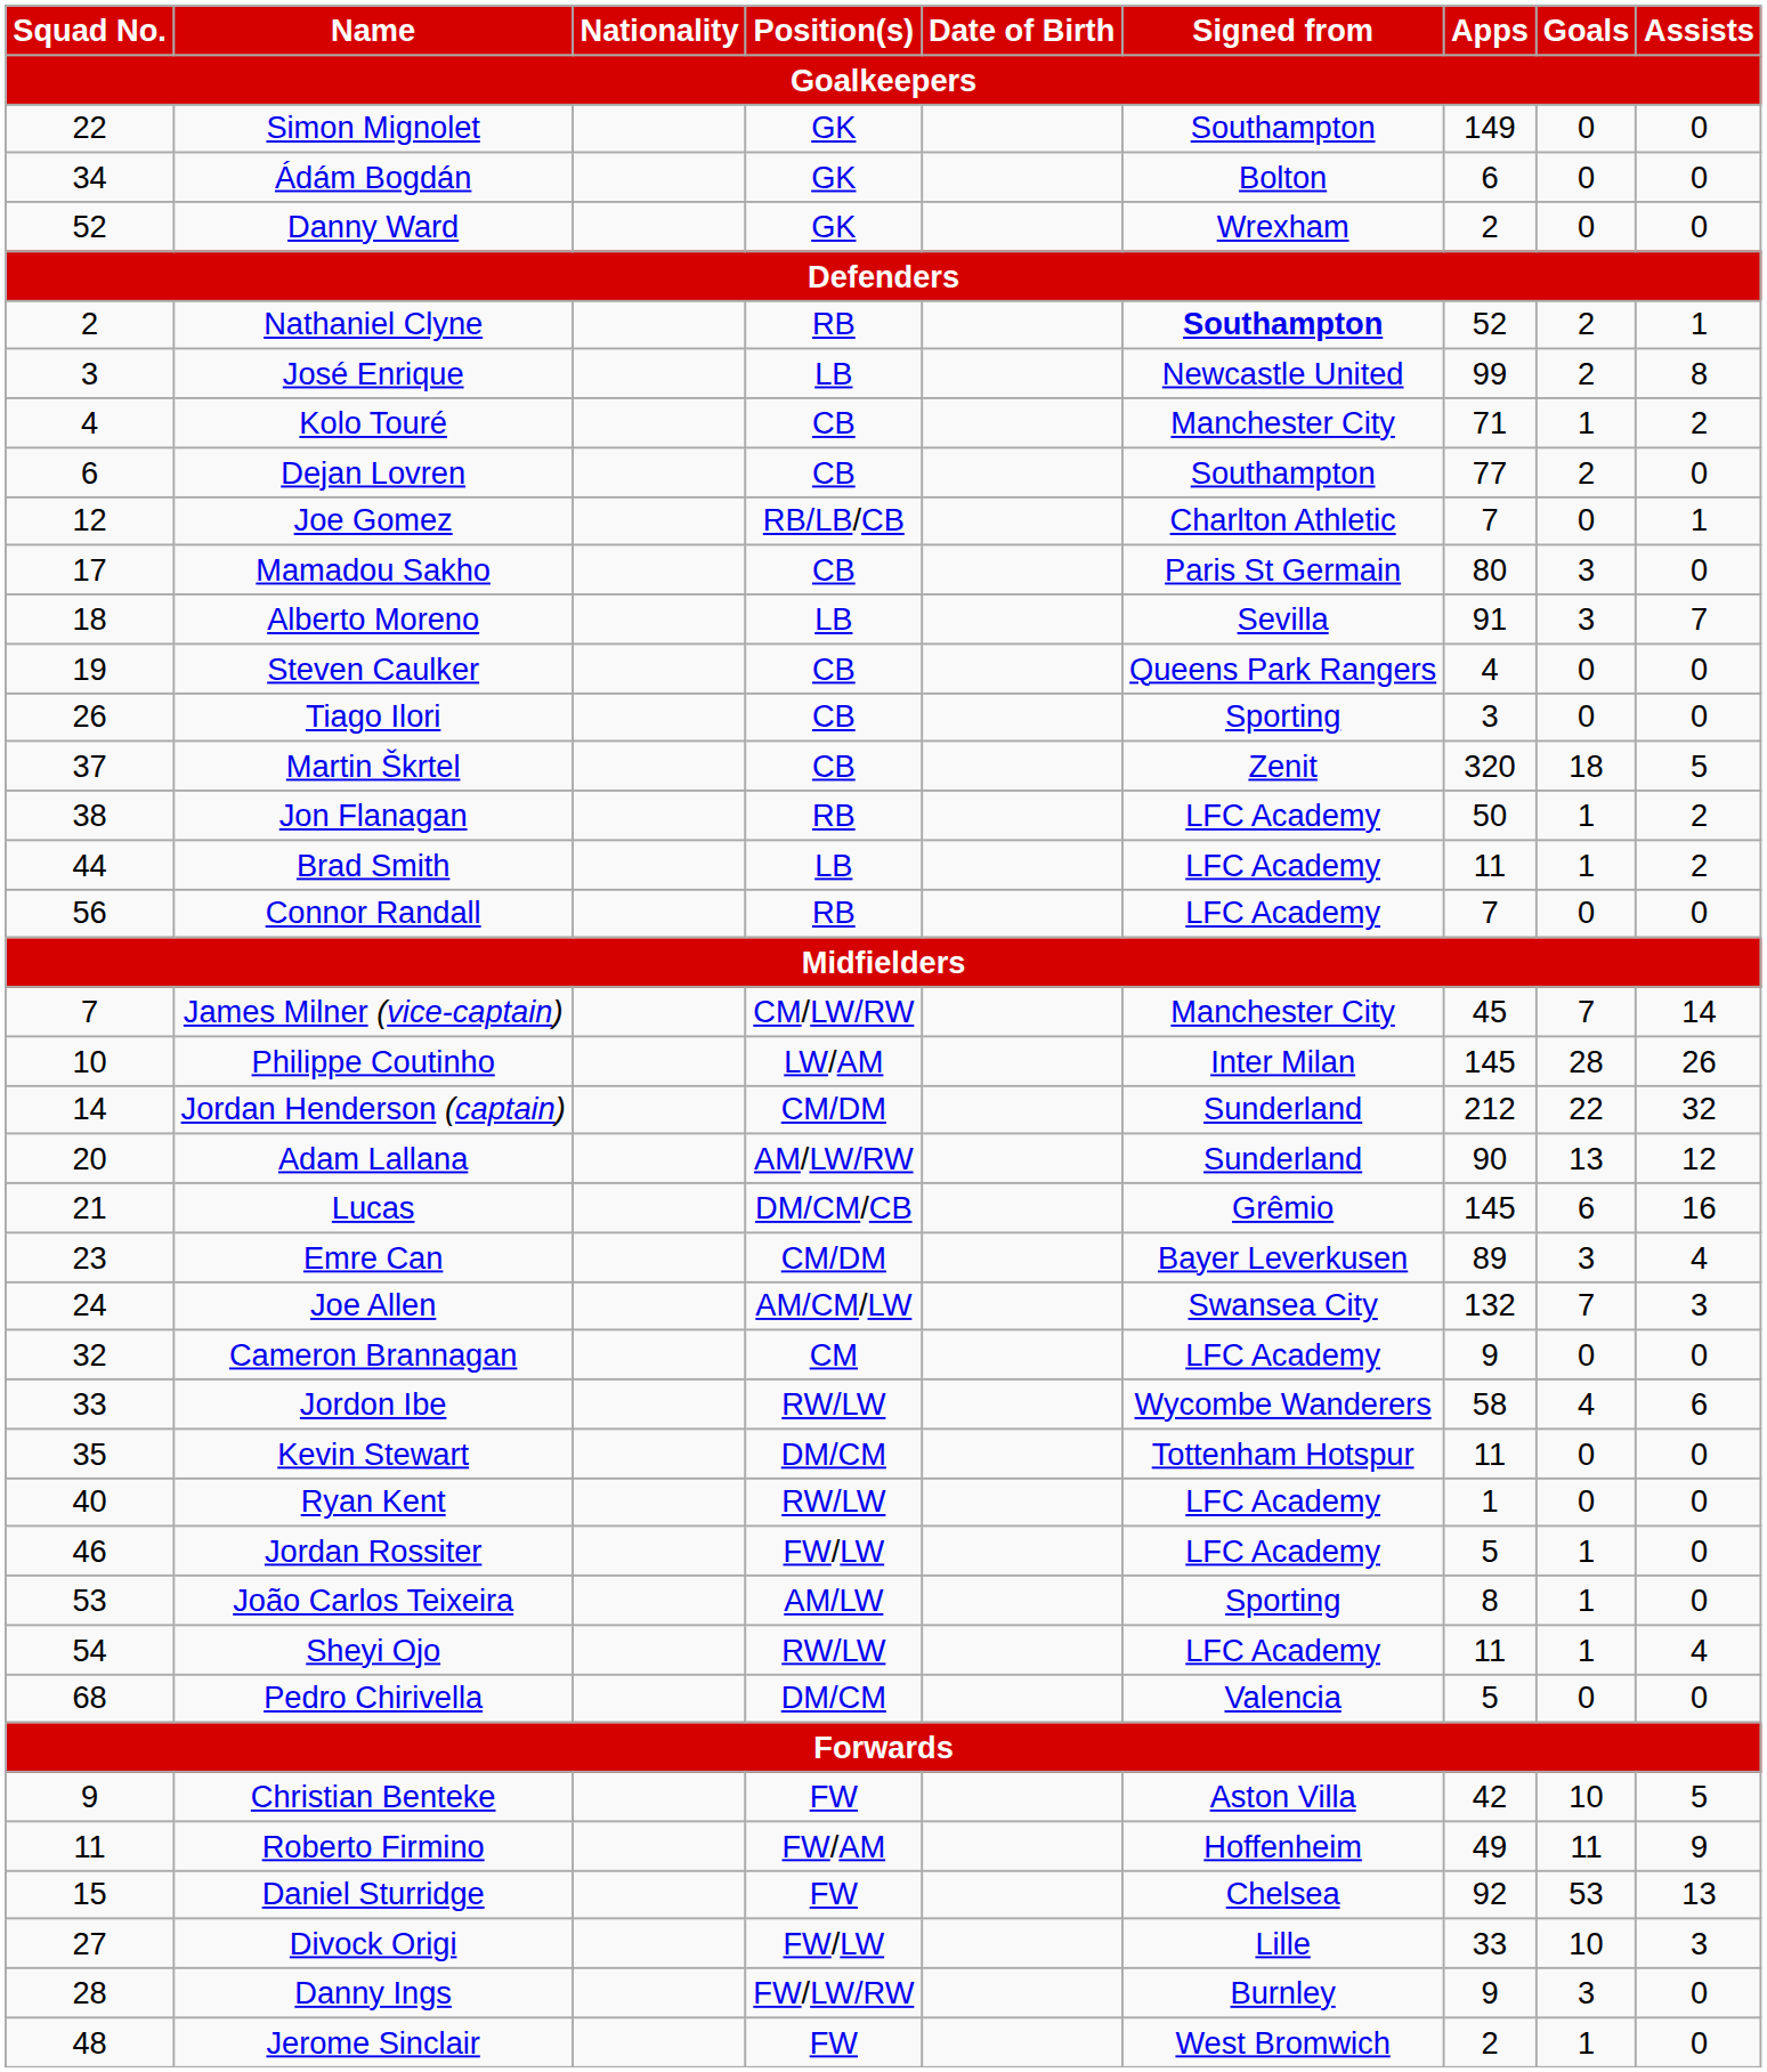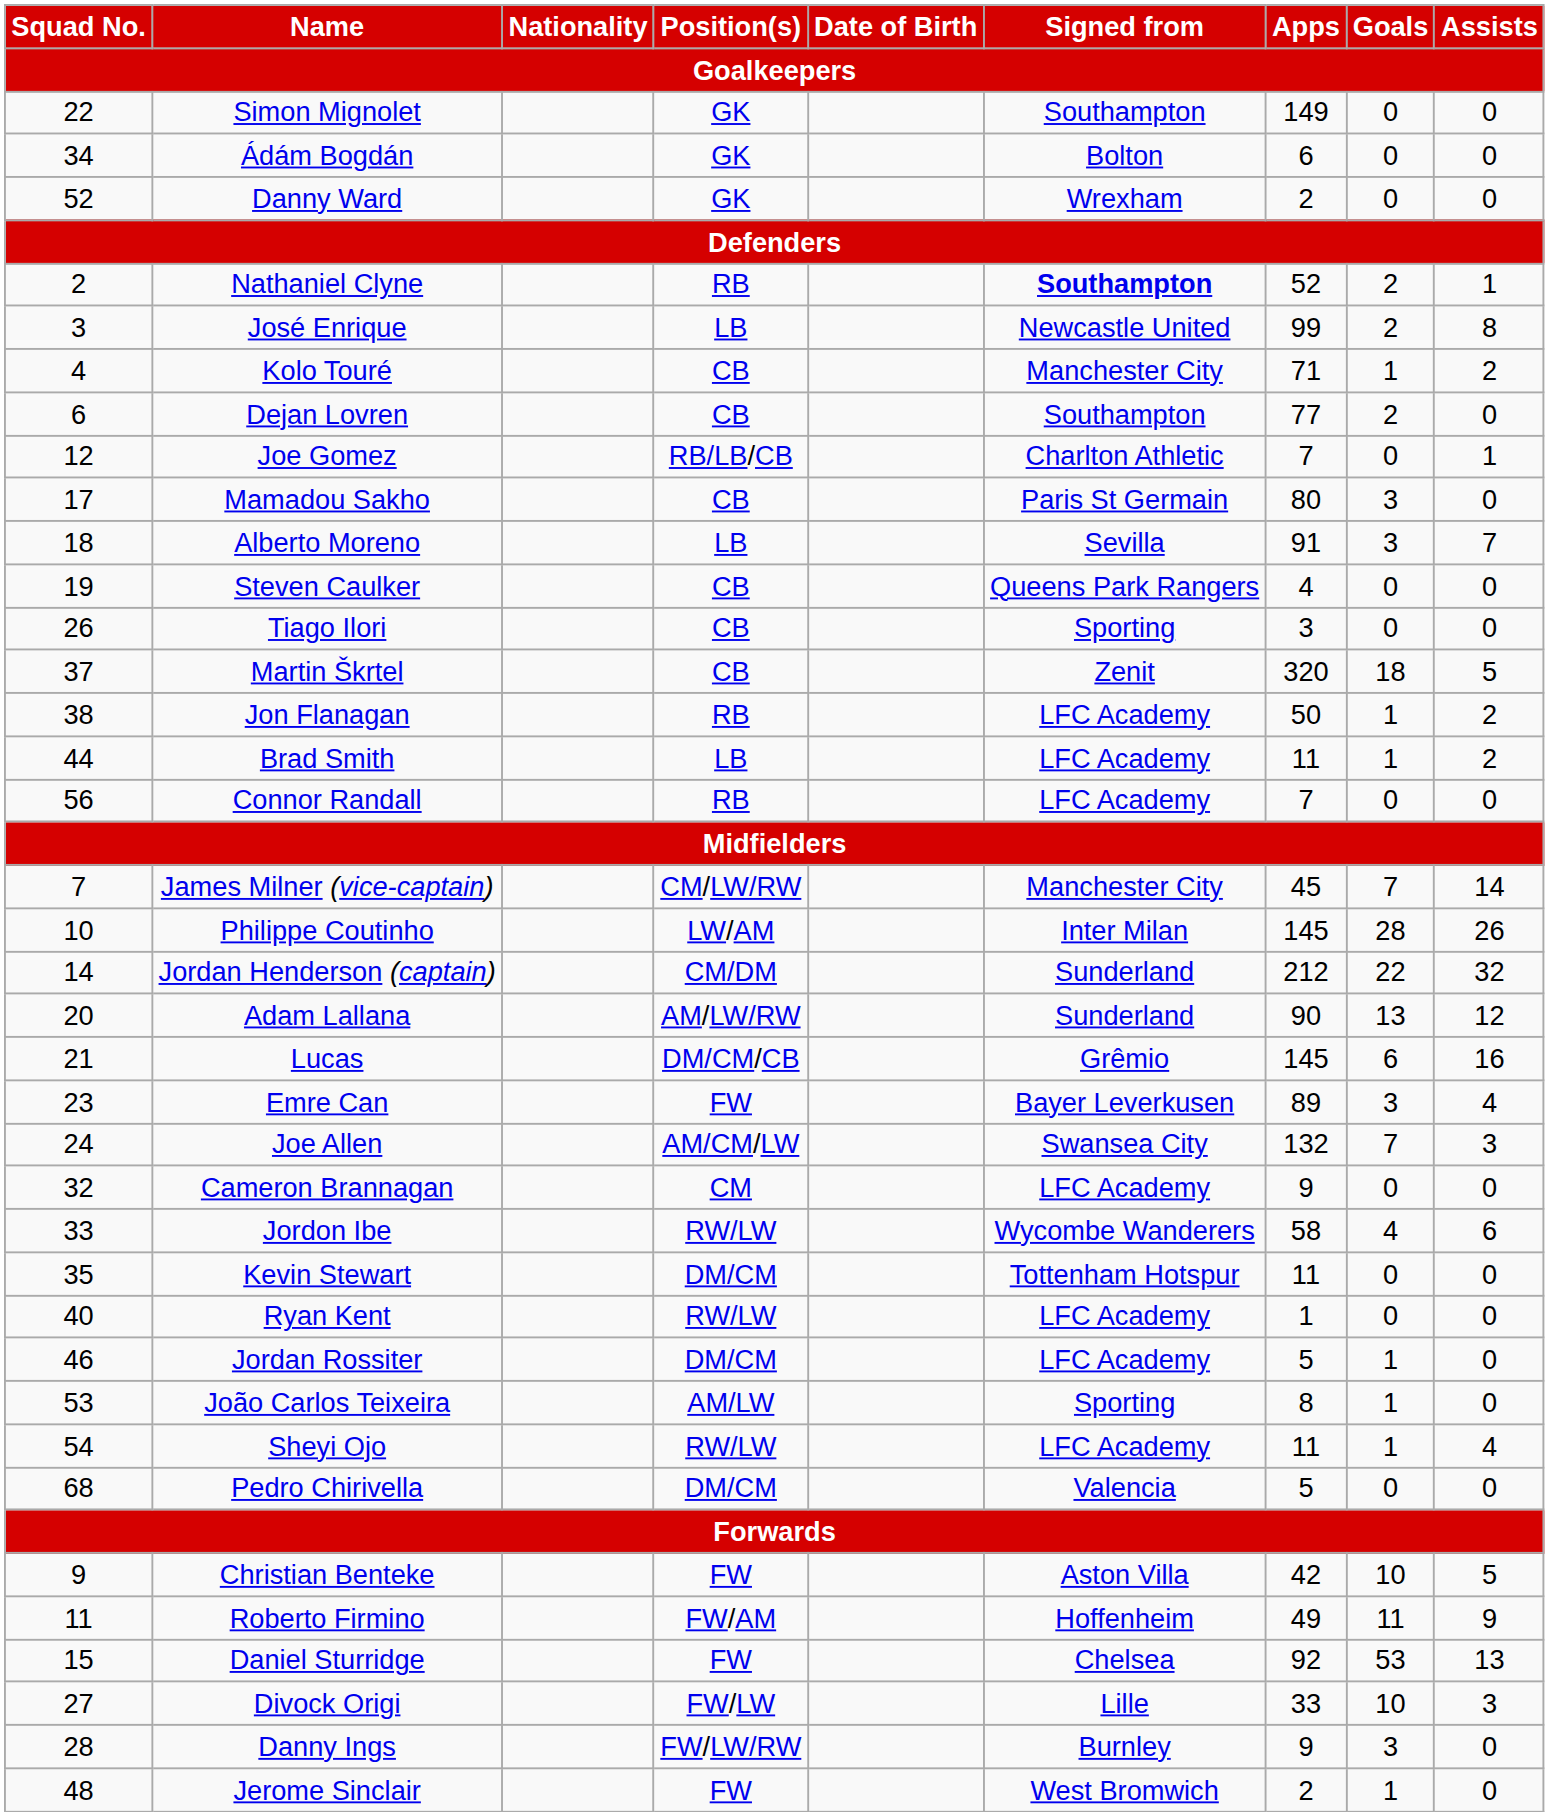Emre Can | Position(s) / Goalkeepers: CM/DM -> FW
Jordan Rossiter | Position(s) / Goalkeepers: FW/LW -> DM/CM
